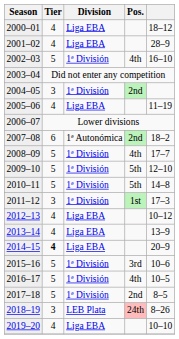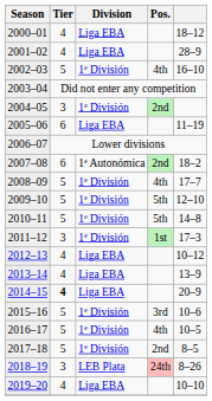2005–06 | Tier: 4 -> 6
